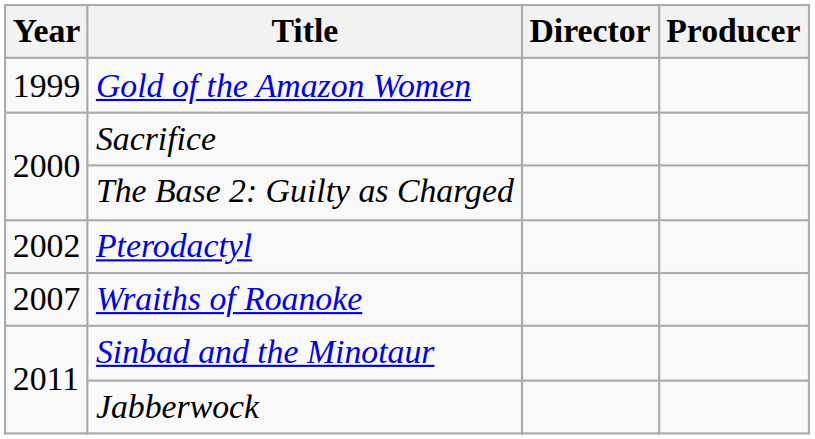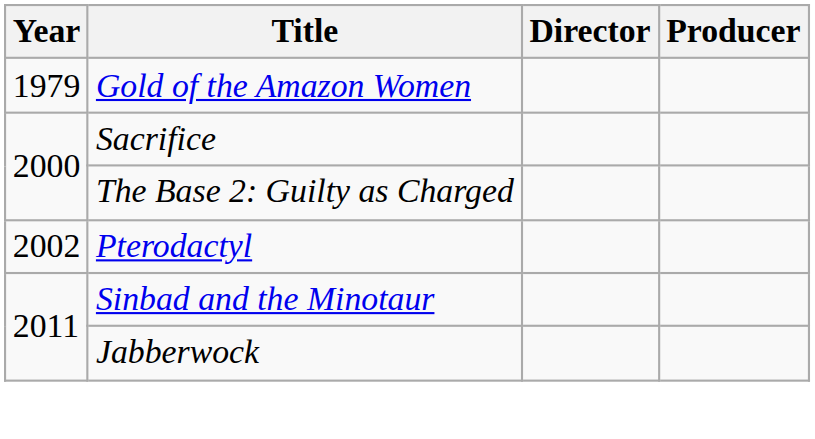Gold of the Amazon Women | Year: 1999 -> 1979
- row: 2007 | Wraiths of Roanoke
